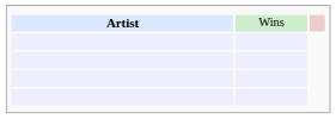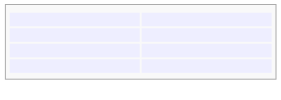- row: Artist | Wins
